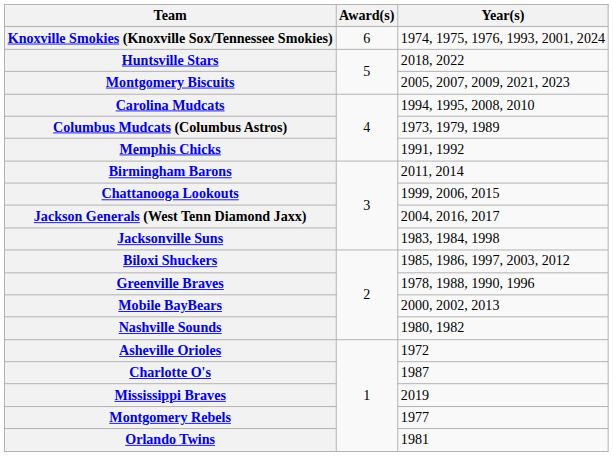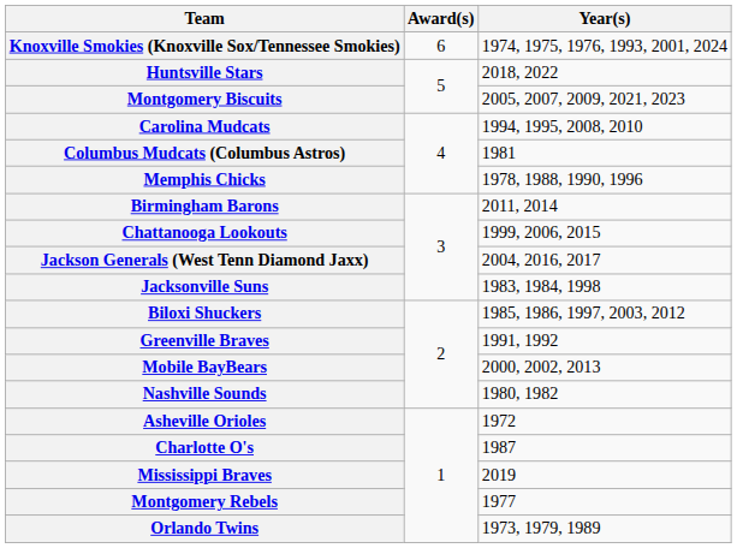Columbus Mudcats (Columbus Astros) | Year(s): 1973, 1979, 1989 -> 1981
Memphis Chicks | Year(s): 1991, 1992 -> 1978, 1988, 1990, 1996
Greenville Braves | Year(s): 1978, 1988, 1990, 1996 -> 1991, 1992
Orlando Twins | Year(s): 1981 -> 1973, 1979, 1989
